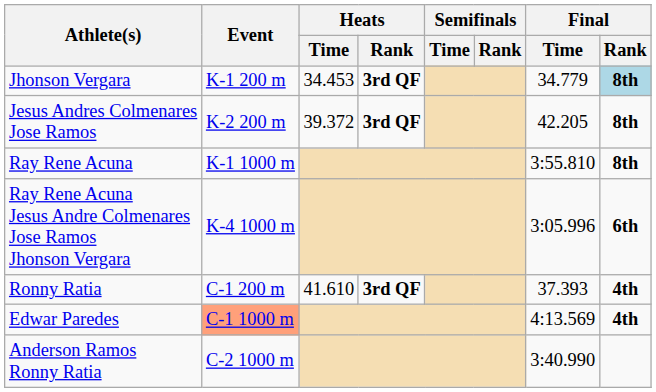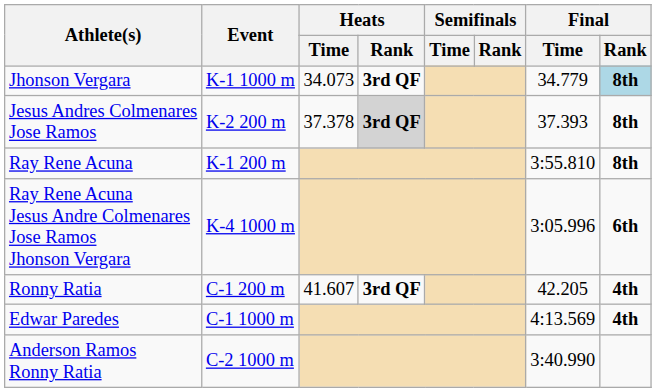Jhonson Vergara | Event: K-1 200 m -> K-1 1000 m
Jhonson Vergara | Heats / Time: 34.453 -> 34.073
Jesus Andres Colmenares Jose Ramos | Heats / Time: 39.372 -> 37.378
Jesus Andres Colmenares Jose Ramos | Heats / Rank: no background -> lightgrey background
Jesus Andres Colmenares Jose Ramos | Final / Time: 42.205 -> 37.393
Ray Rene Acuna | Event: K-1 1000 m -> K-1 200 m
Ronny Ratia | Heats / Time: 41.610 -> 41.607
Ronny Ratia | Final / Time: 37.393 -> 42.205
Edwar Paredes | Event: lightsalmon background -> no background
